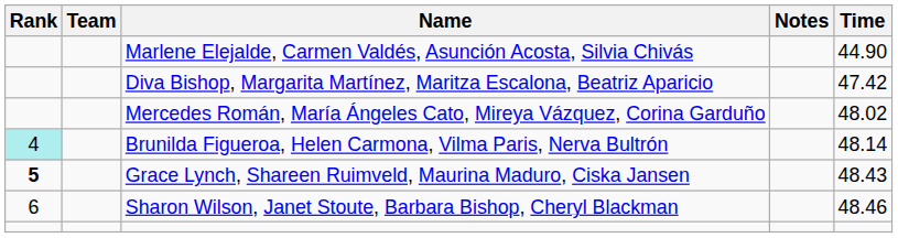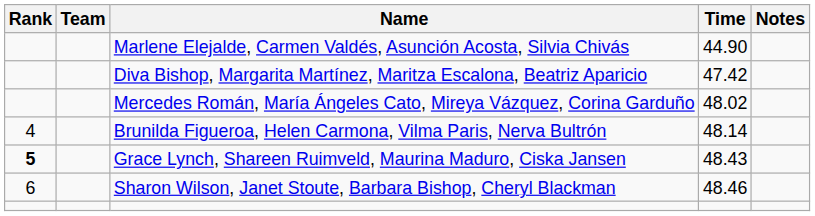columns swapped: Time <-> Notes
Brunilda Figueroa, Helen Carmona, Vilma Paris, Nerva Bultrón | Rank: paleturquoise background -> no background
